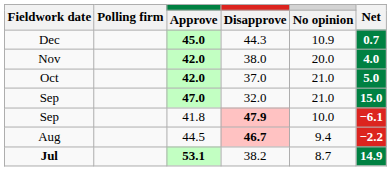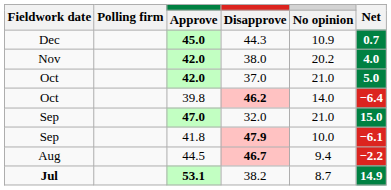38.0 | No opinion: 20.0 -> 20.2
+ row: Oct | 39.8 | 46.2 | 14.0 | −6.4
